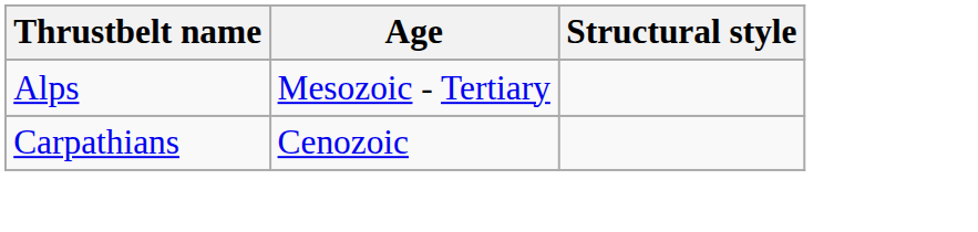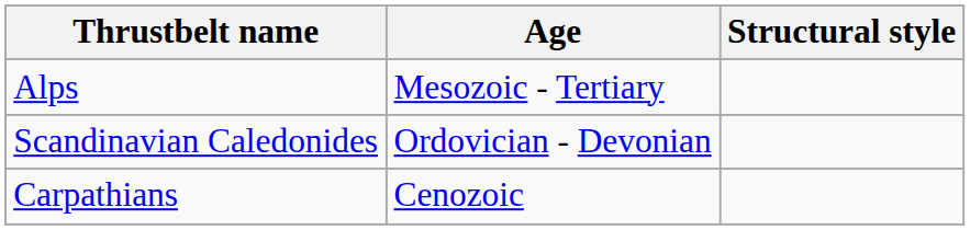+ row: Scandinavian Caledonides | Ordovician - Devonian
